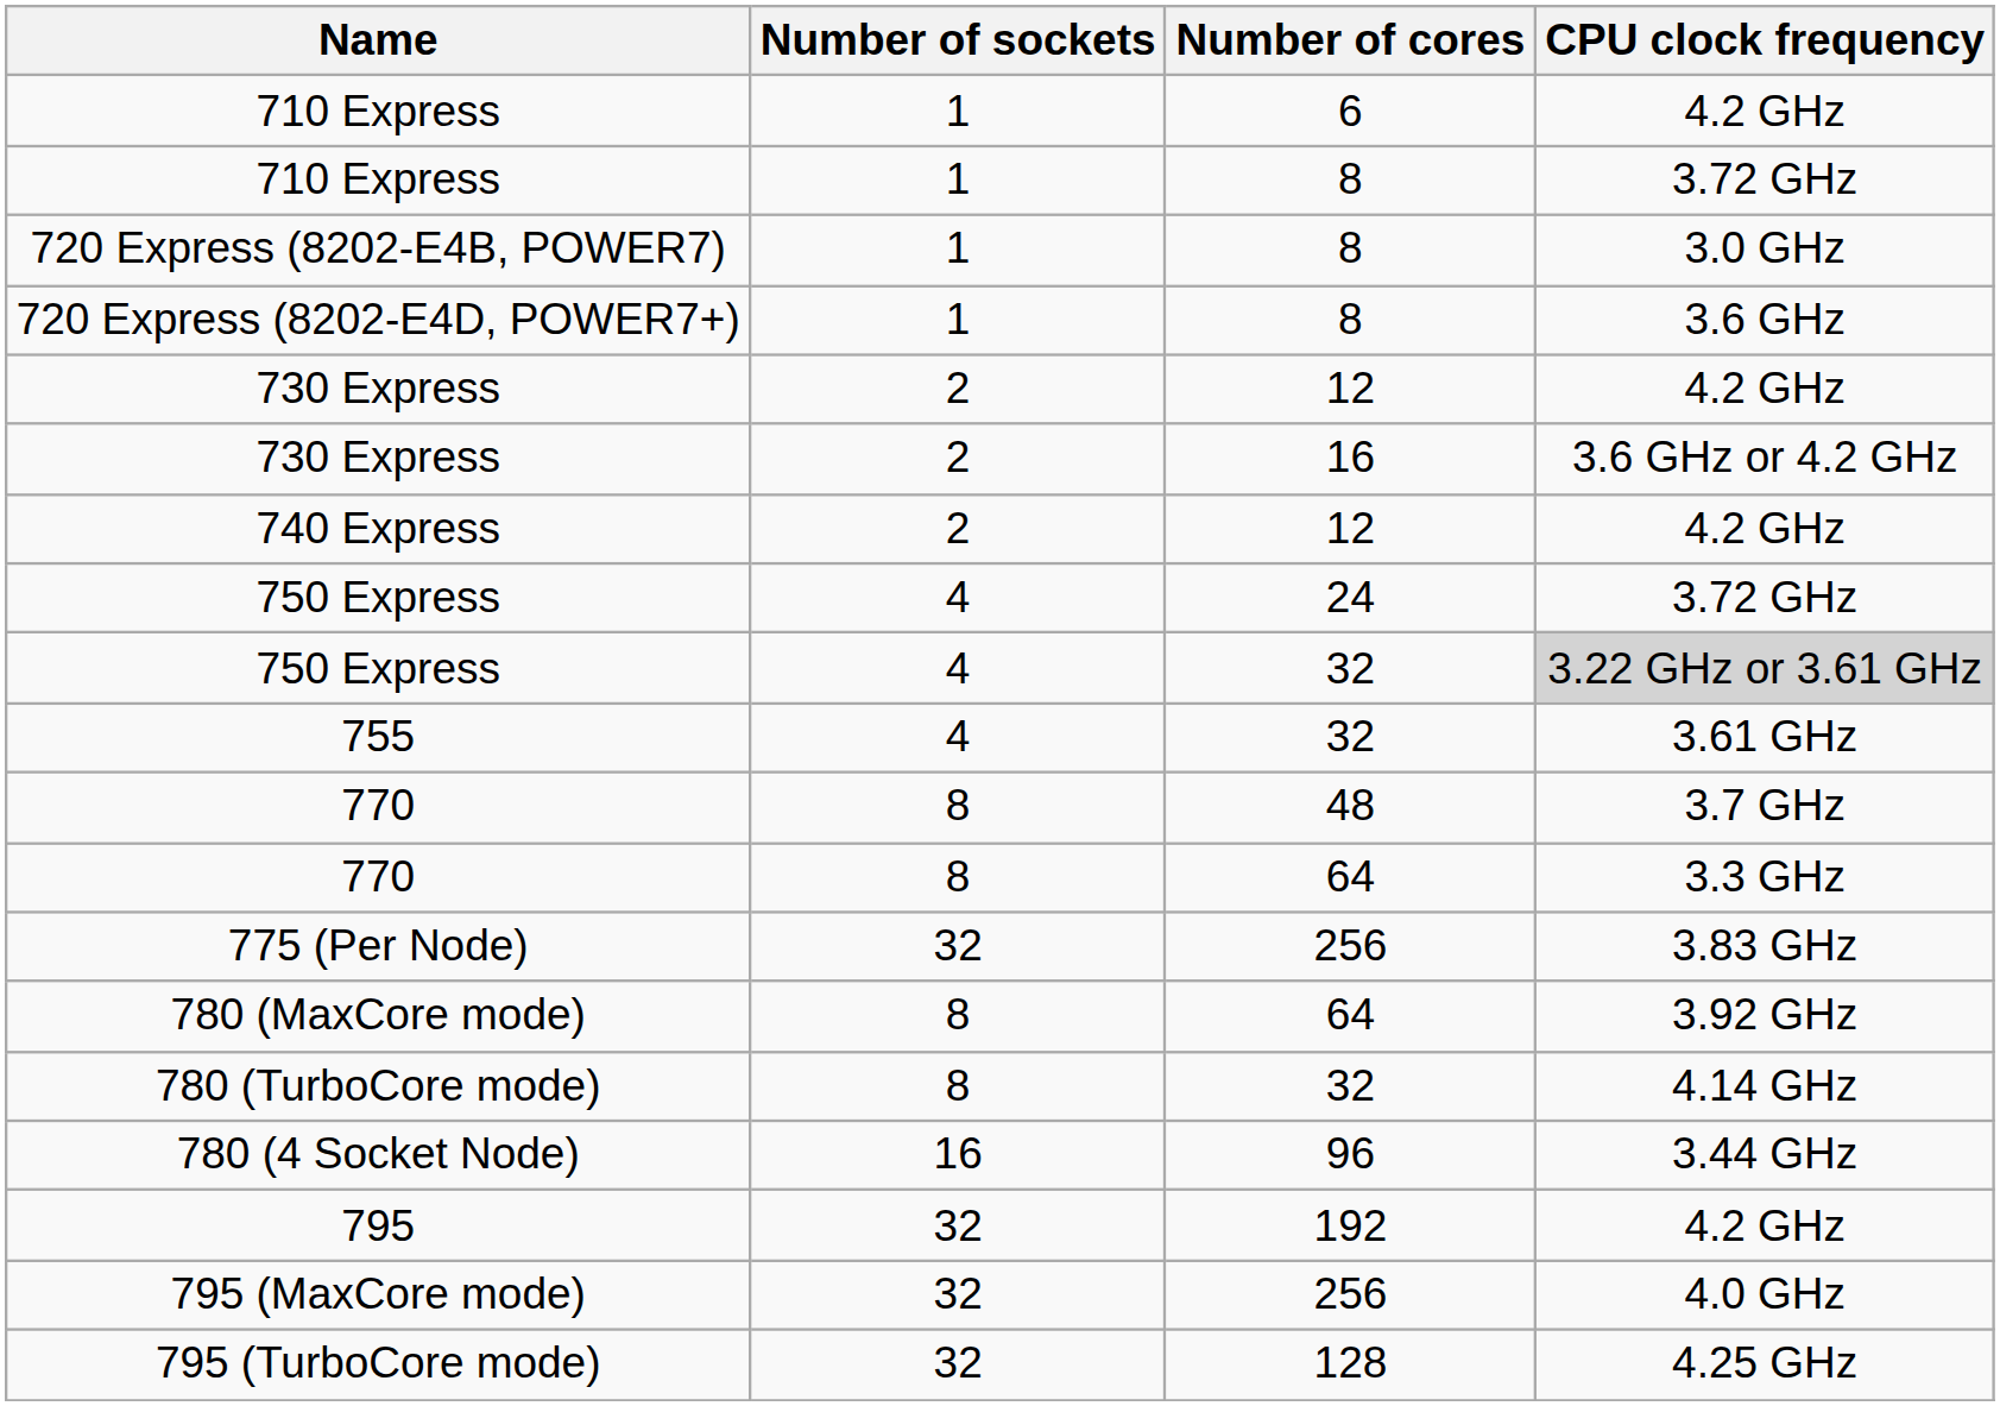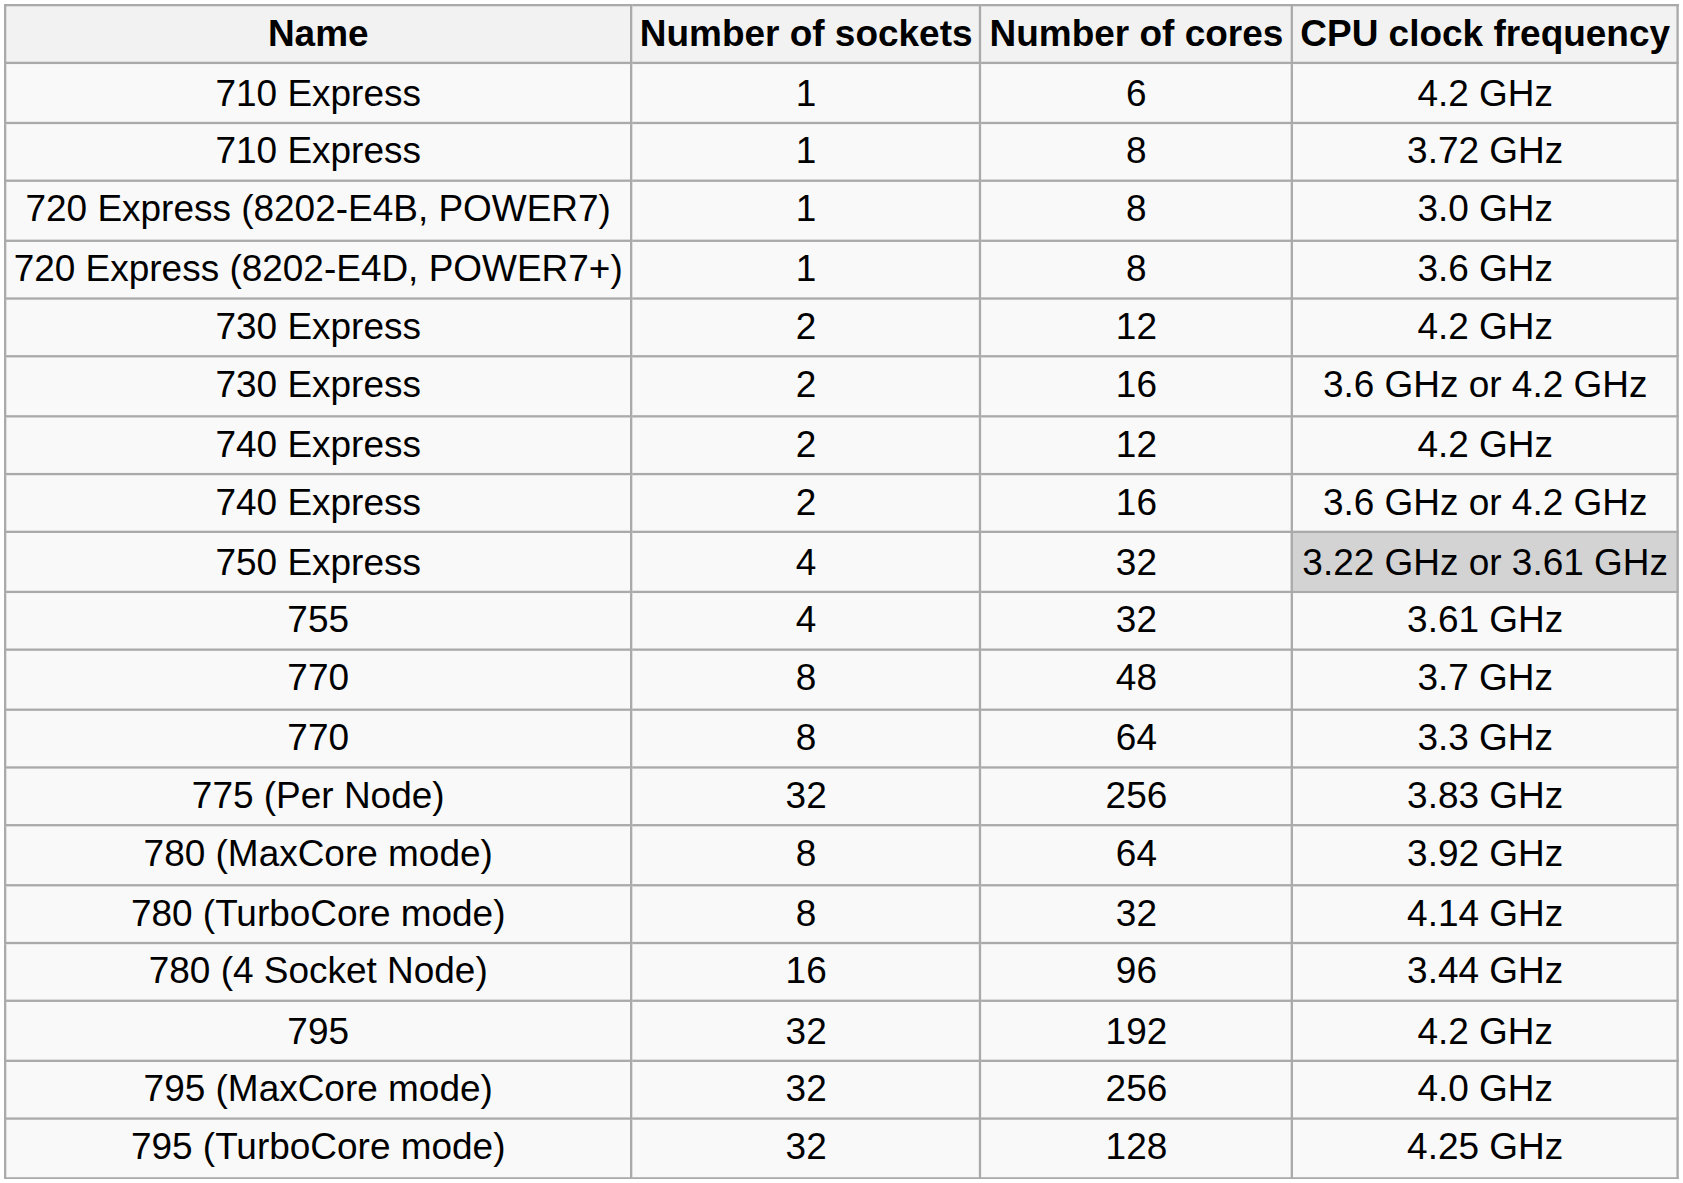+ row: 740 Express | 2 | 16 | 3.6 GHz or 4.2 GHz
- row: 750 Express | 4 | 24 | 3.72 GHz
